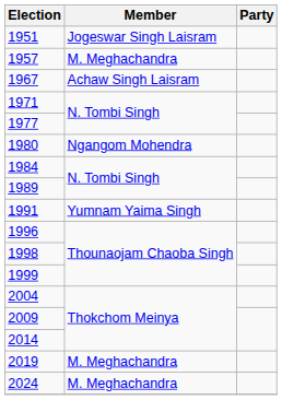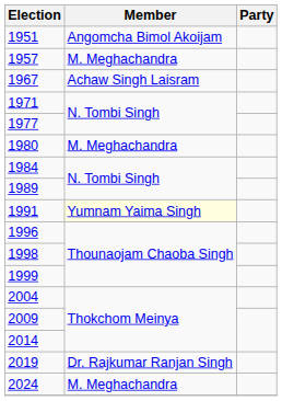1951 | Member: Jogeswar Singh Laisram -> Angomcha Bimol Akoijam
1980 | Member: Ngangom Mohendra -> M. Meghachandra
1991 | Member: no background -> lightyellow background
2019 | Member: M. Meghachandra -> Dr. Rajkumar Ranjan Singh
